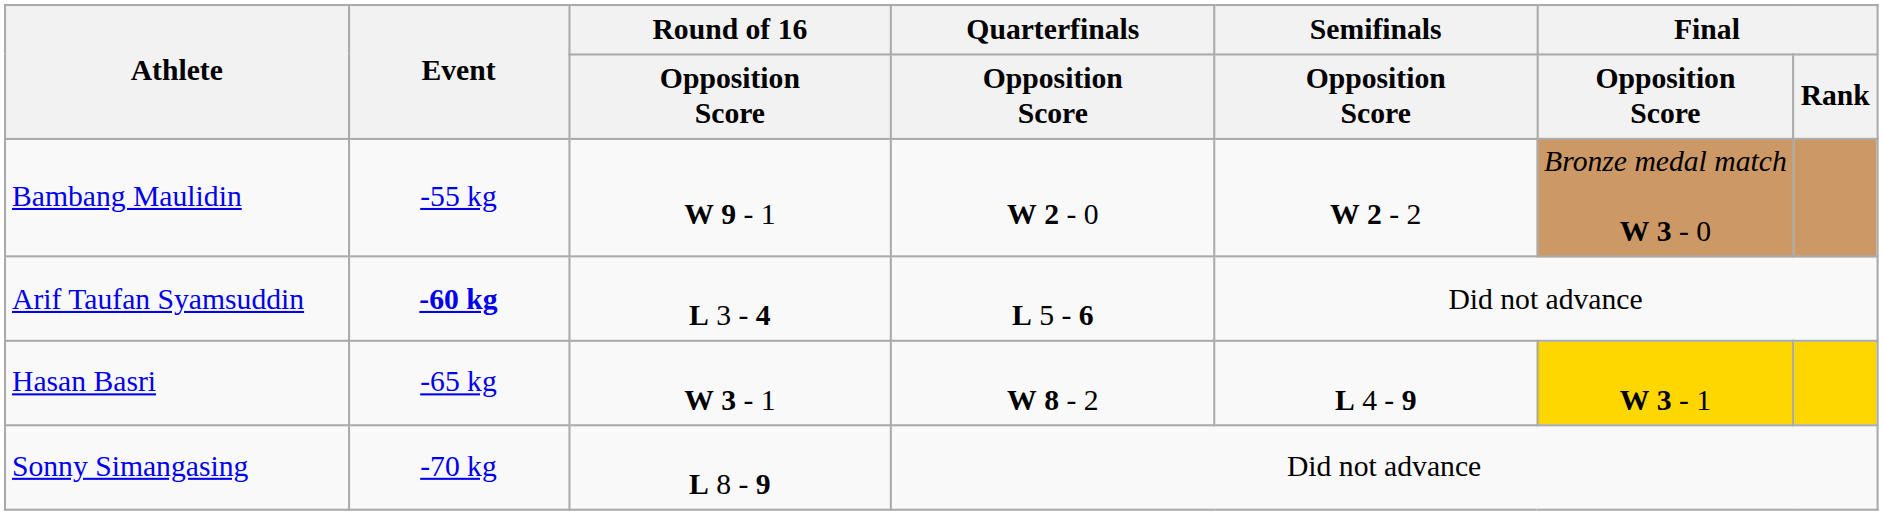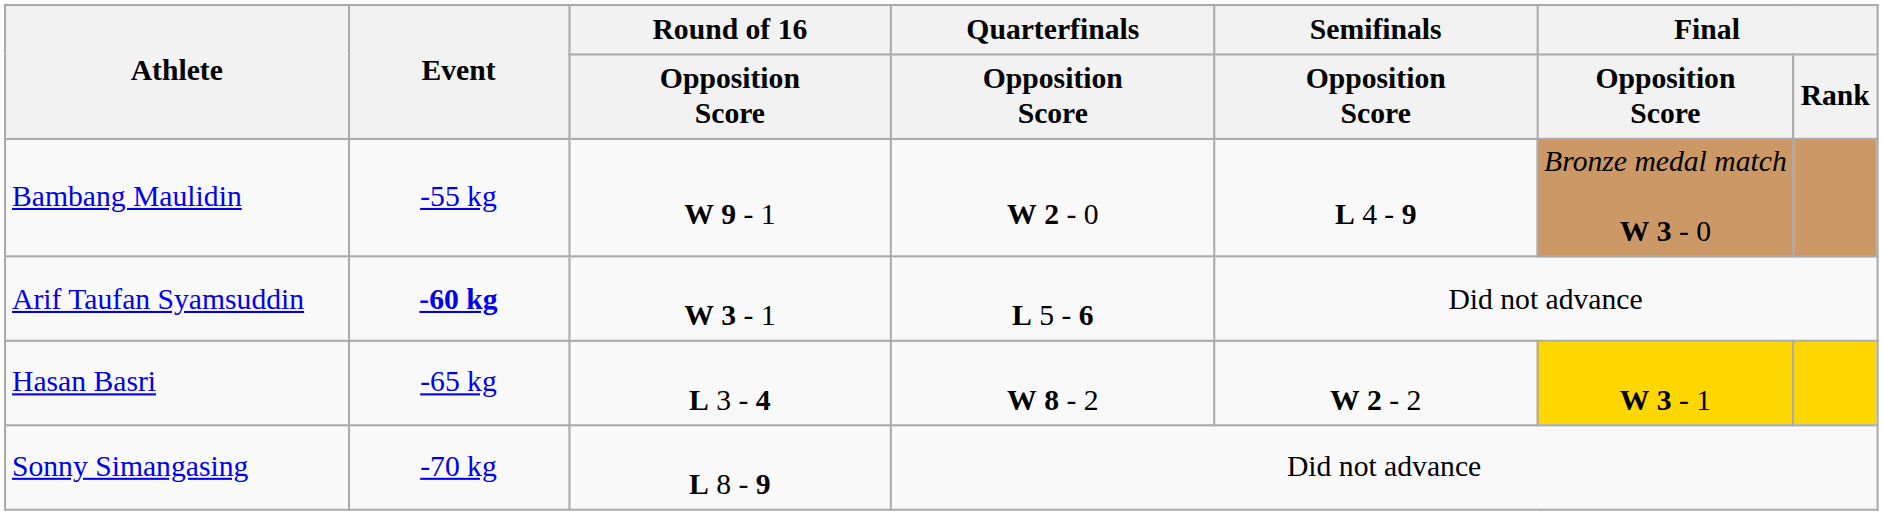Bambang Maulidin | Semifinals / Opposition Score: W 2 - 2 -> L 4 - 9
Arif Taufan Syamsuddin | Round of 16 / Opposition Score: L 3 - 4 -> W 3 - 1
Hasan Basri | Round of 16 / Opposition Score: W 3 - 1 -> L 3 - 4
Hasan Basri | Semifinals / Opposition Score: L 4 - 9 -> W 2 - 2
